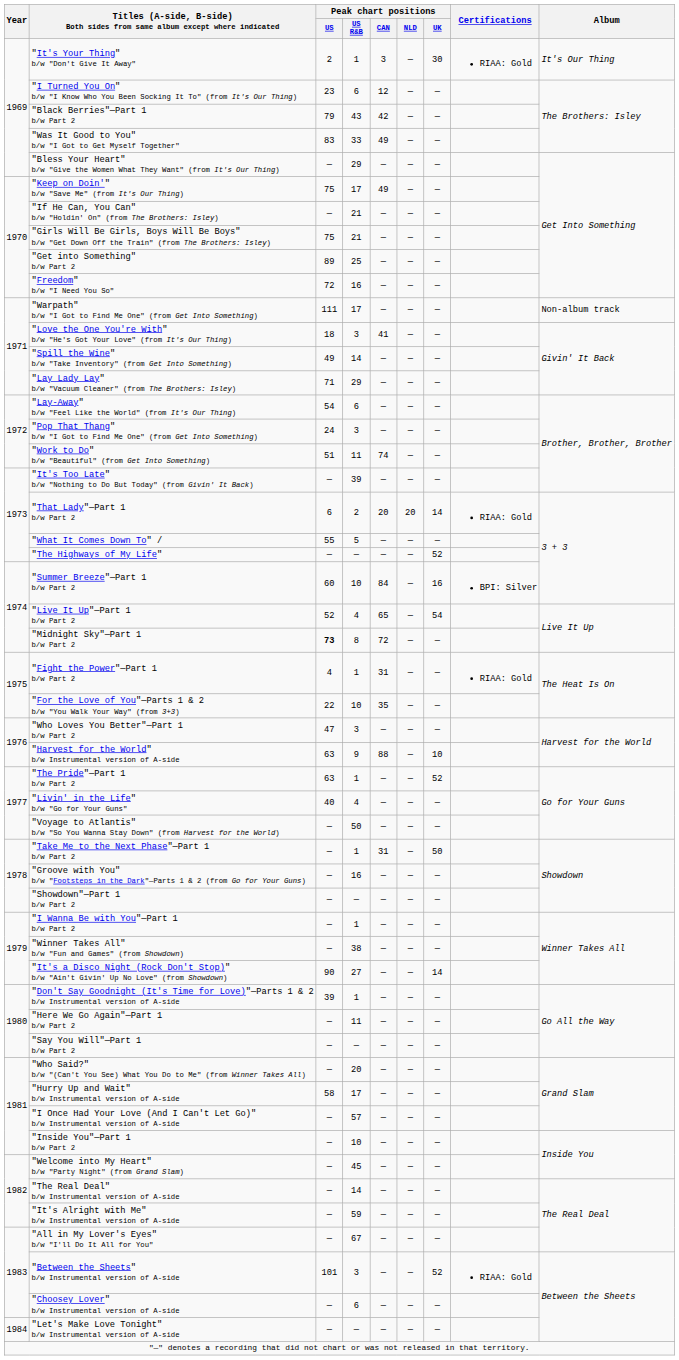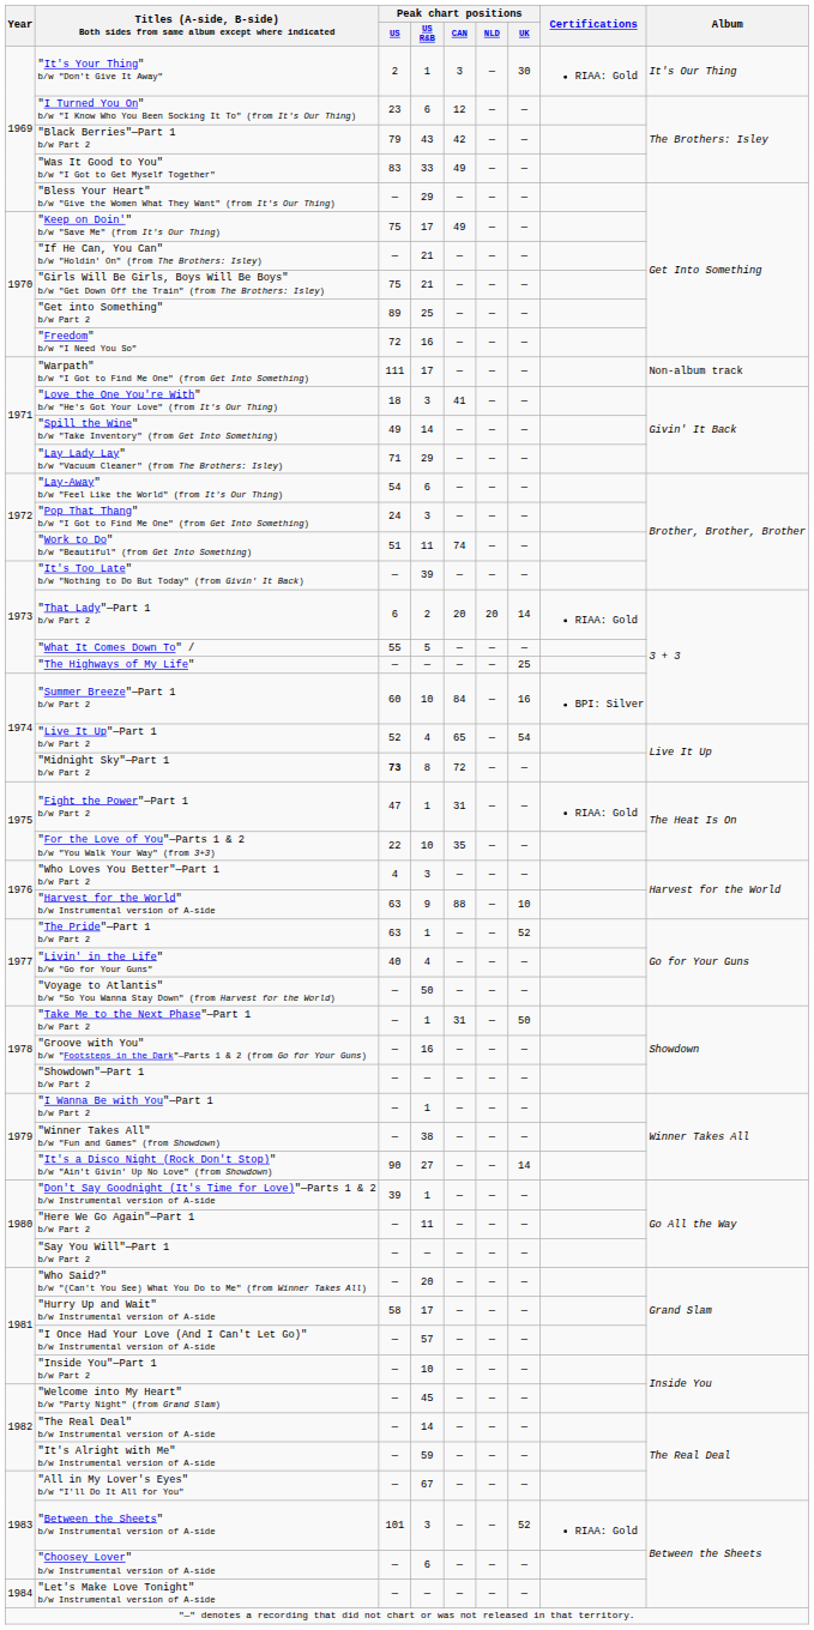"The Highways of My Life" | Peak chart positions / UK: 52 -> 25
"Fight the Power"—Part 1 b/w Part 2 | Peak chart positions / US: 4 -> 47
"Who Loves You Better"—Part 1 b/w Part 2 | Peak chart positions / US: 47 -> 4
